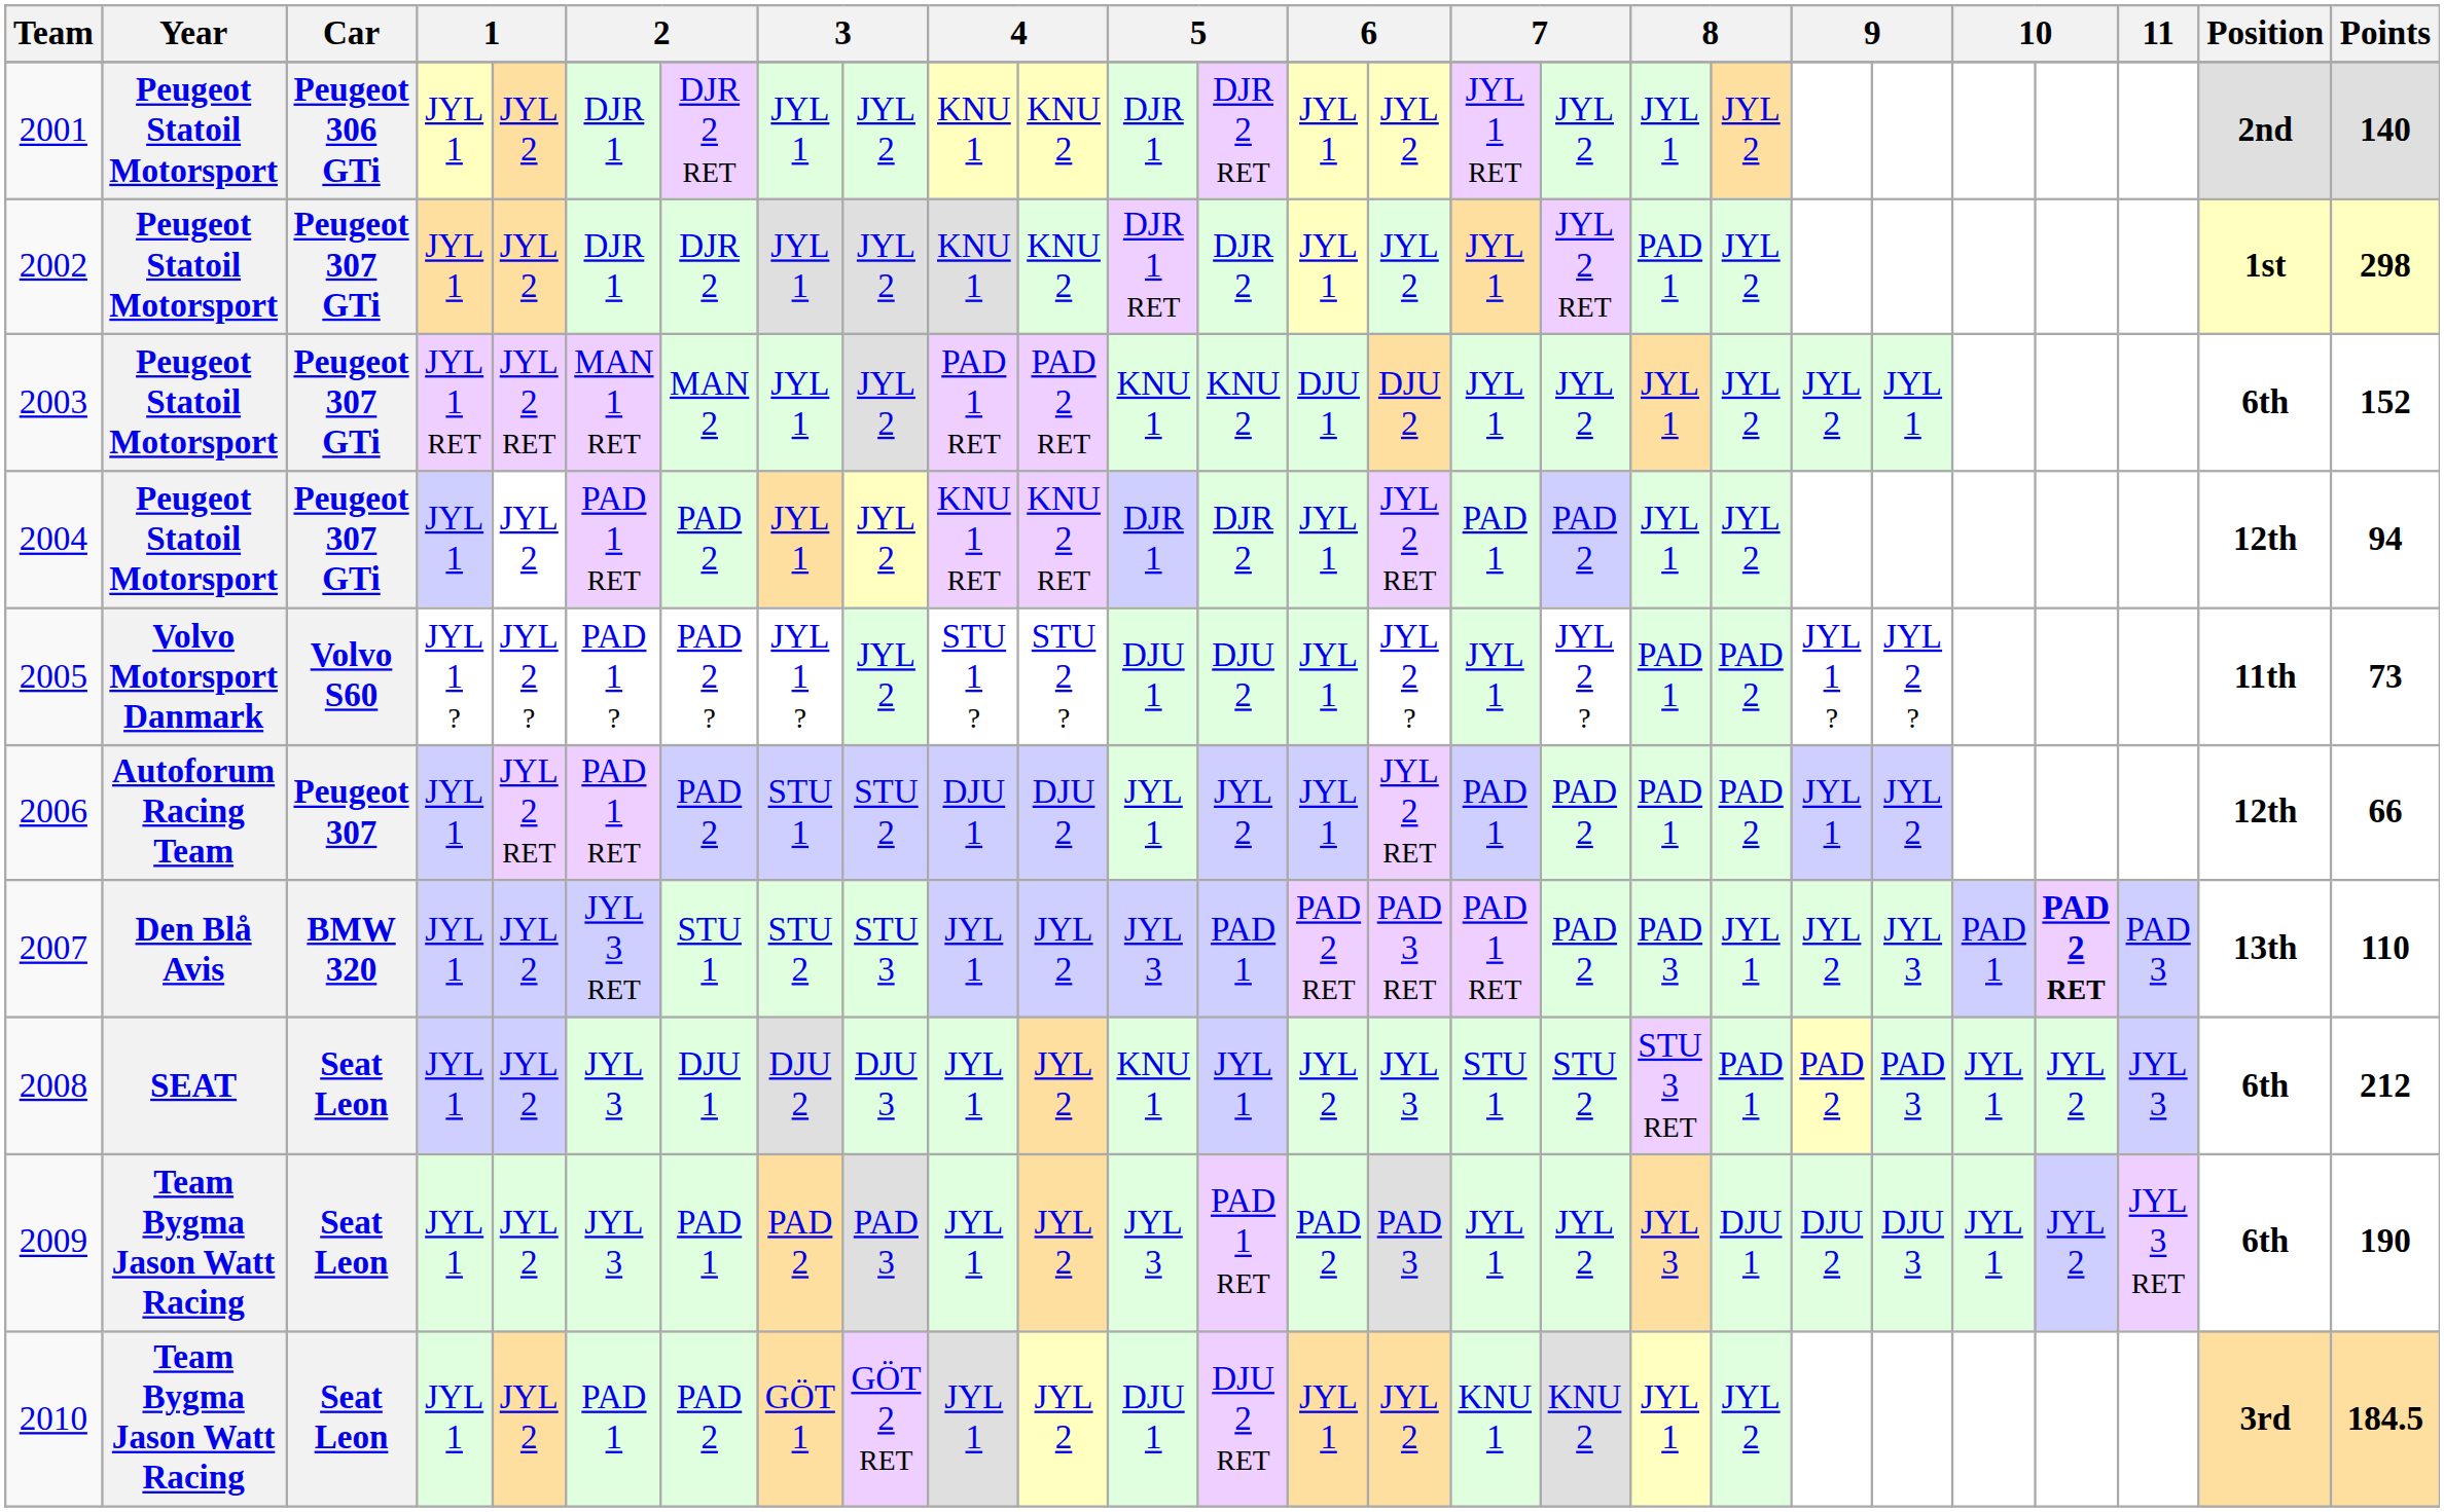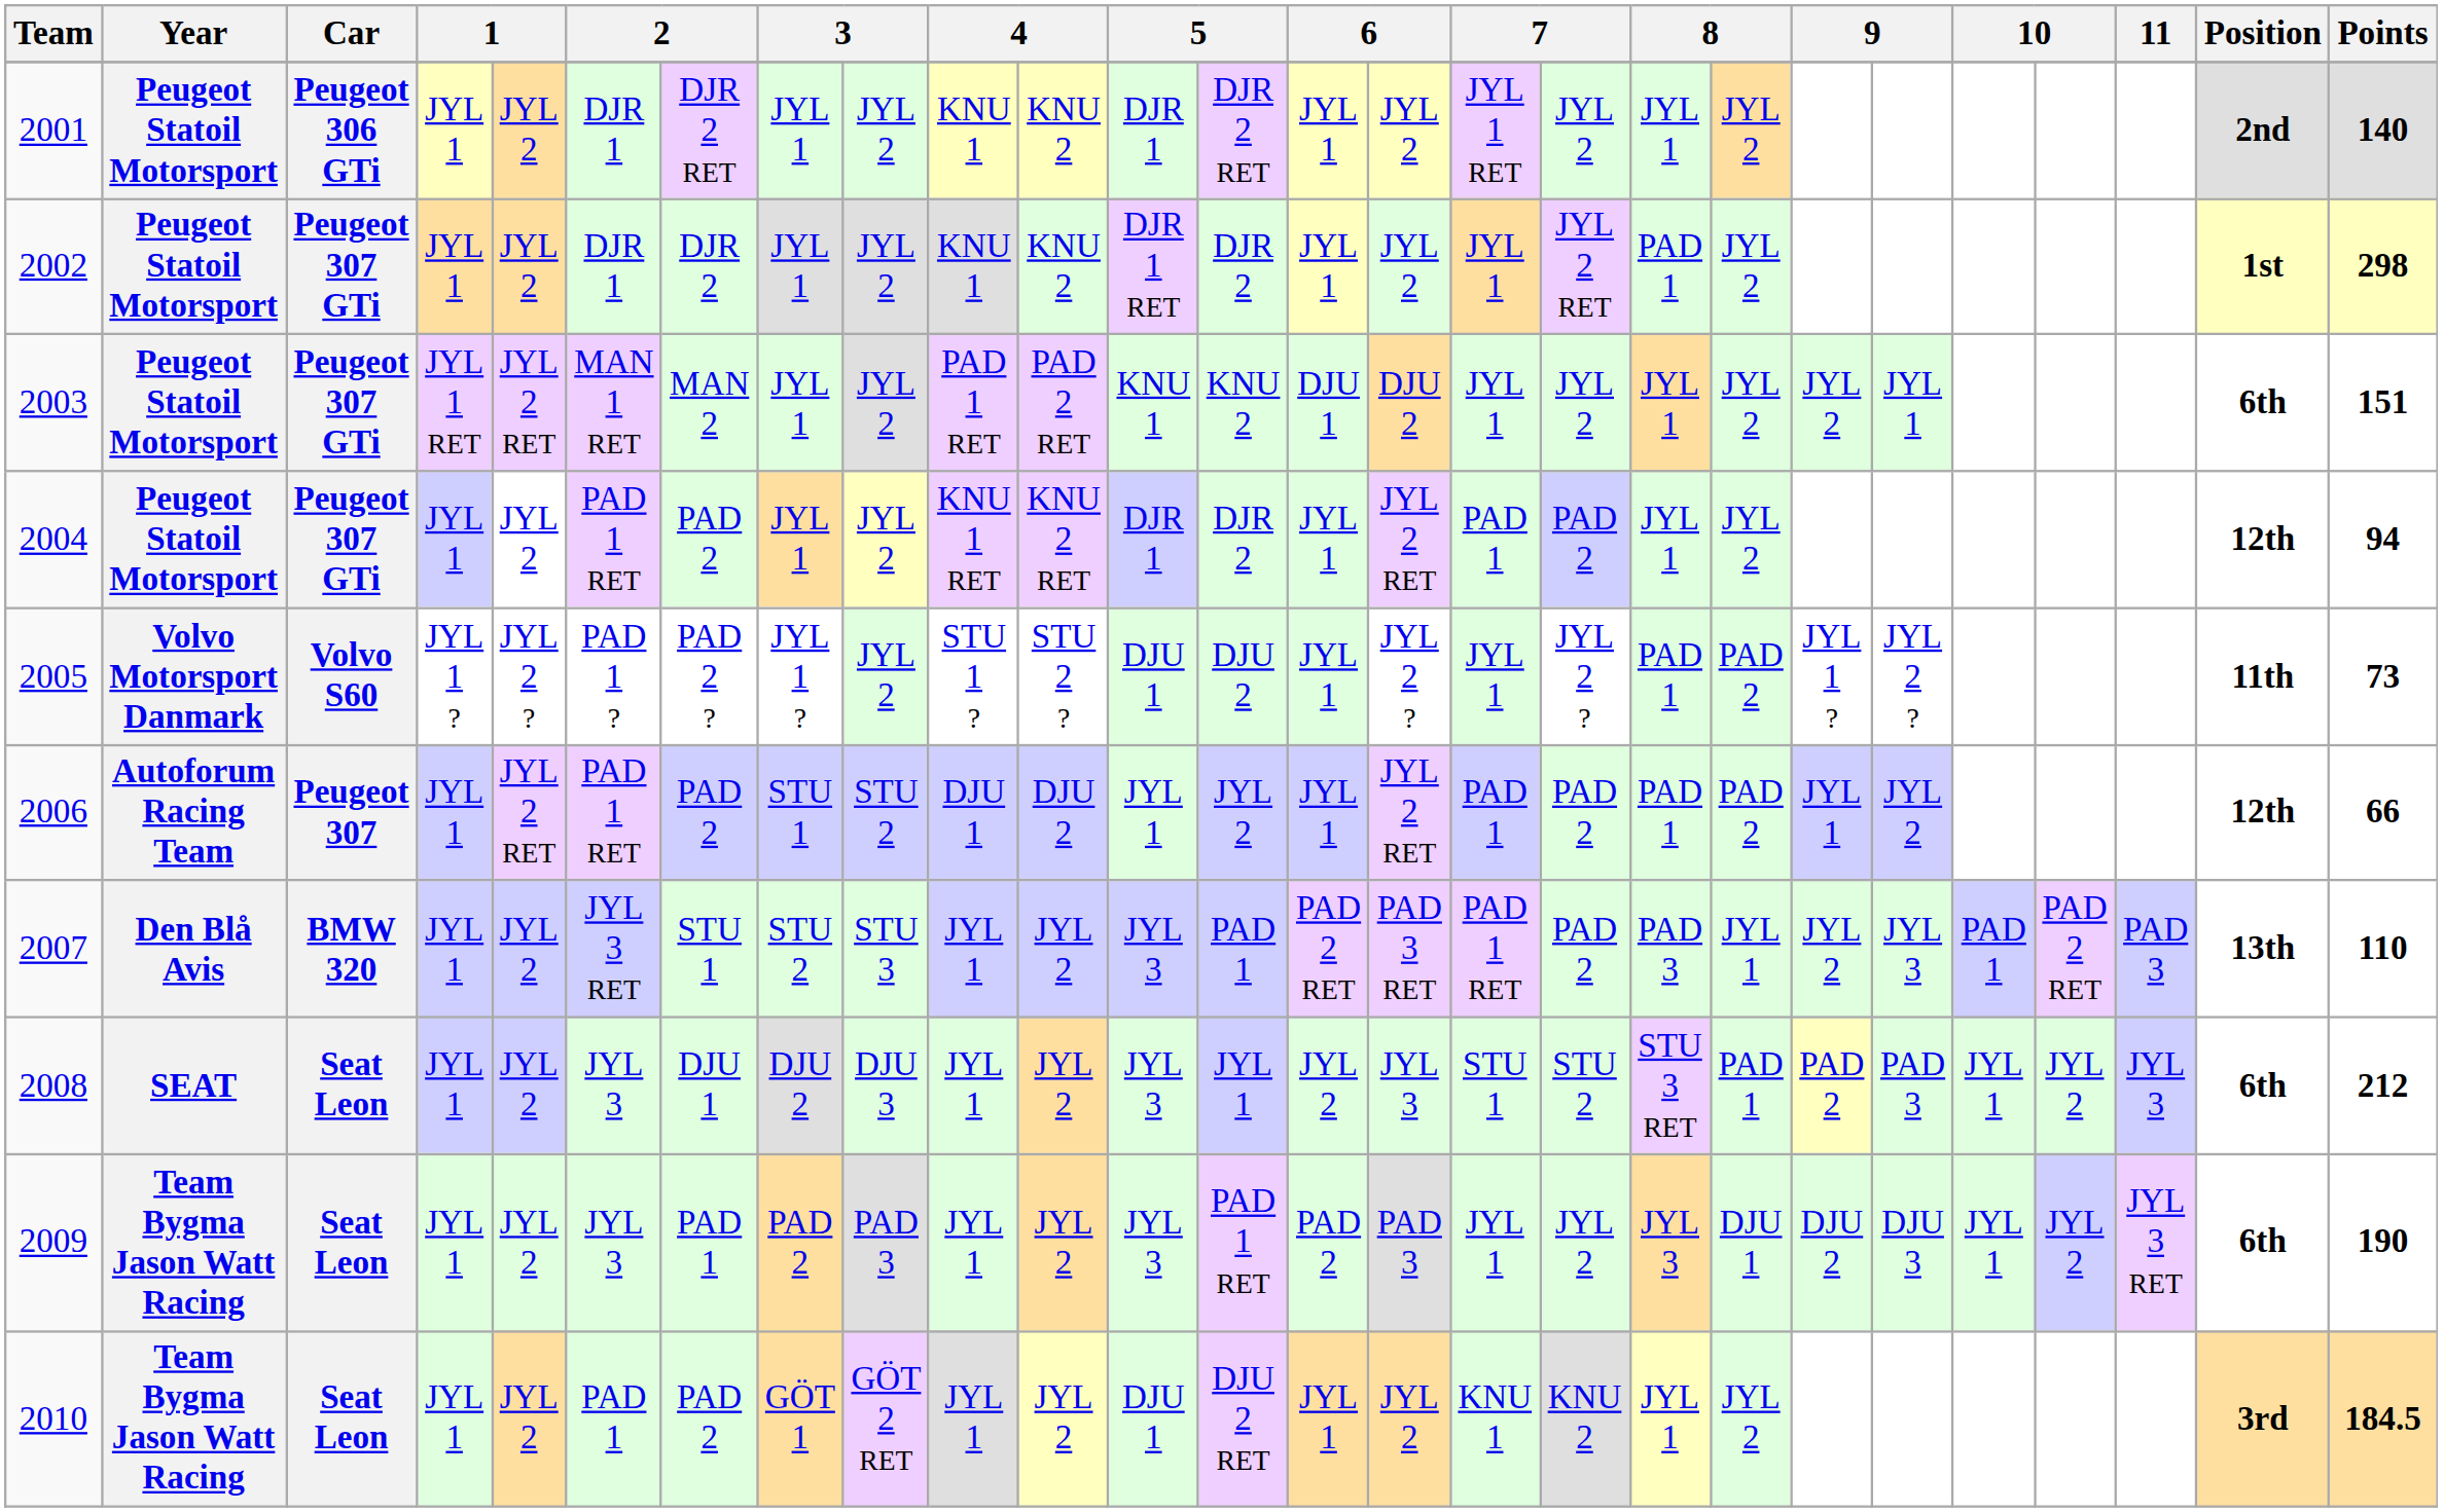2003 | Points: 152 -> 151
2007 | column 23: bold -> normal
2008 | column 12: KNU 1 -> JYL 3
